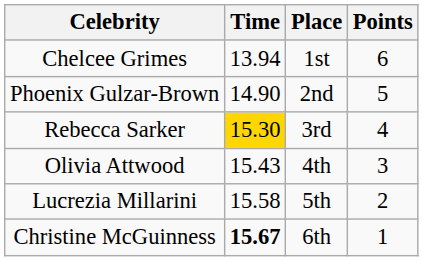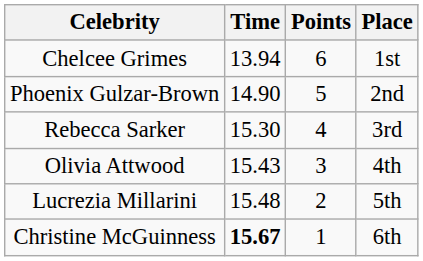columns swapped: Place <-> Points
Rebecca Sarker | Time: gold background -> no background
Lucrezia Millarini | Time: 15.58 -> 15.48
